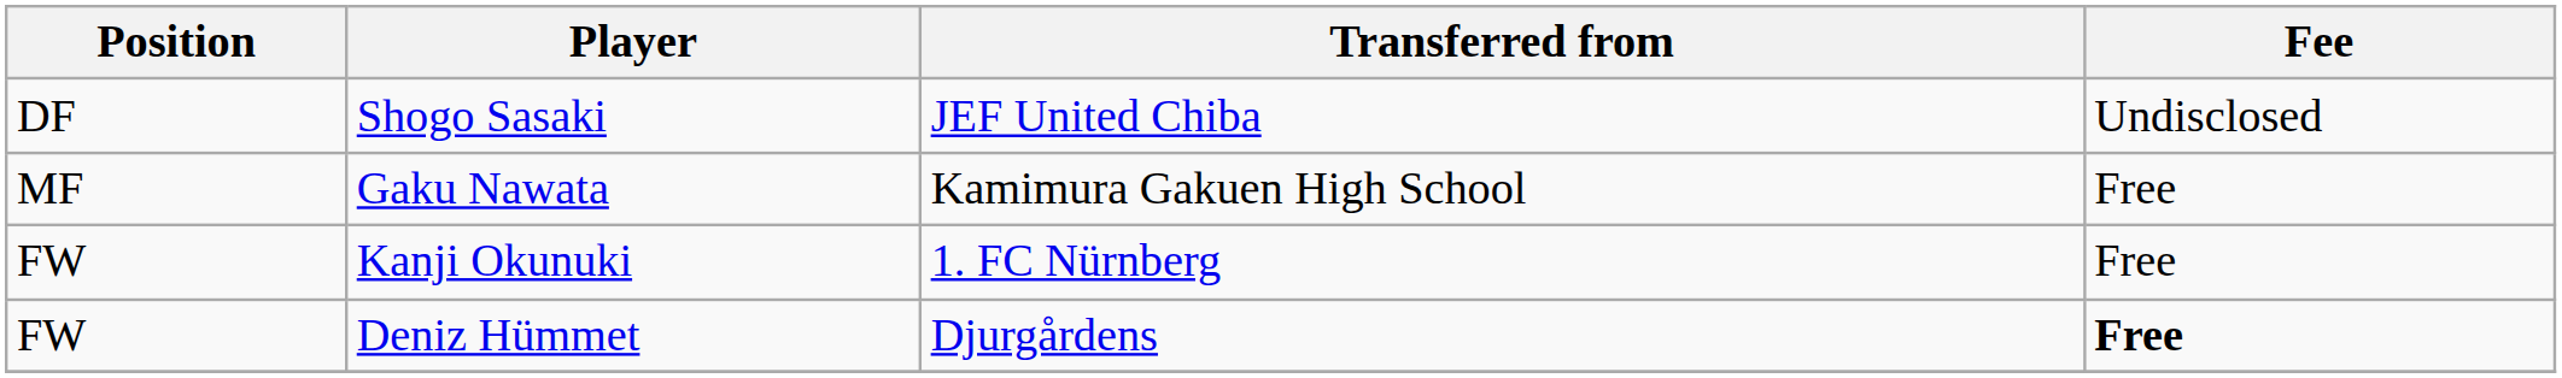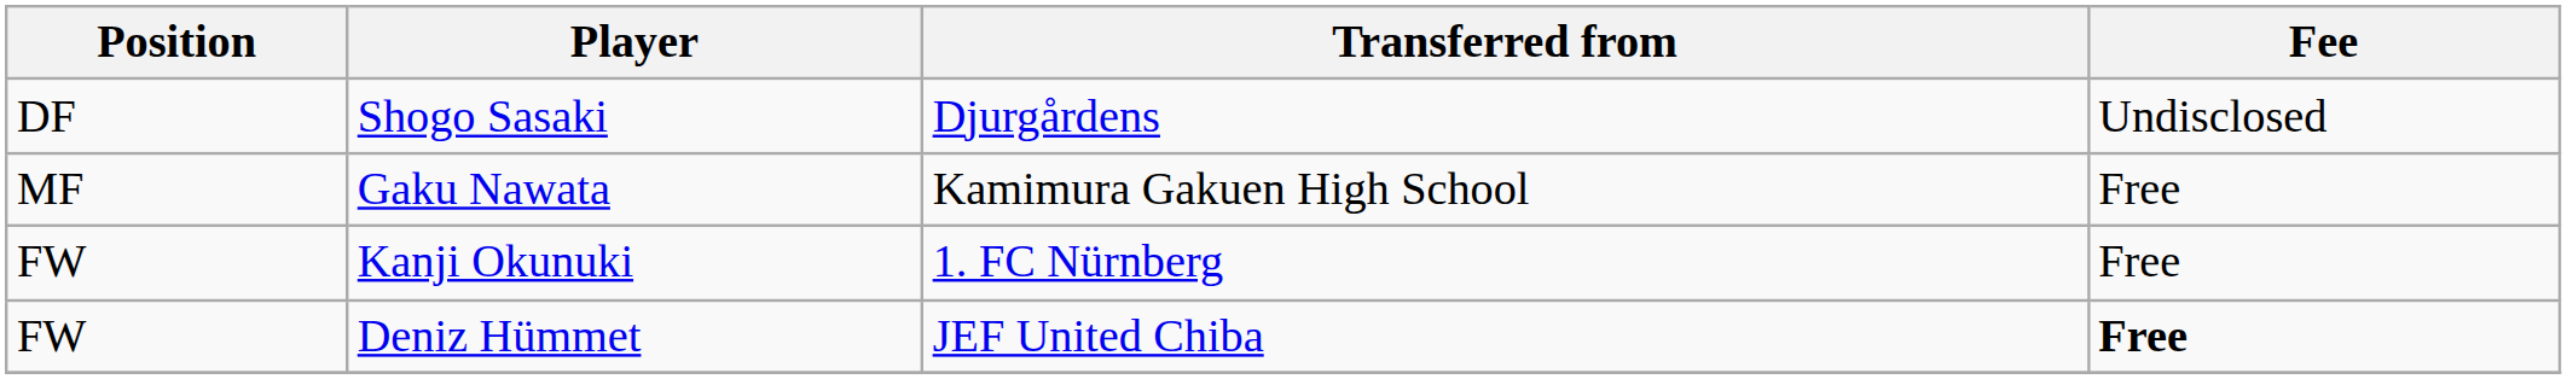Shogo Sasaki | Transferred from: JEF United Chiba -> Djurgårdens
Deniz Hümmet | Transferred from: Djurgårdens -> JEF United Chiba
